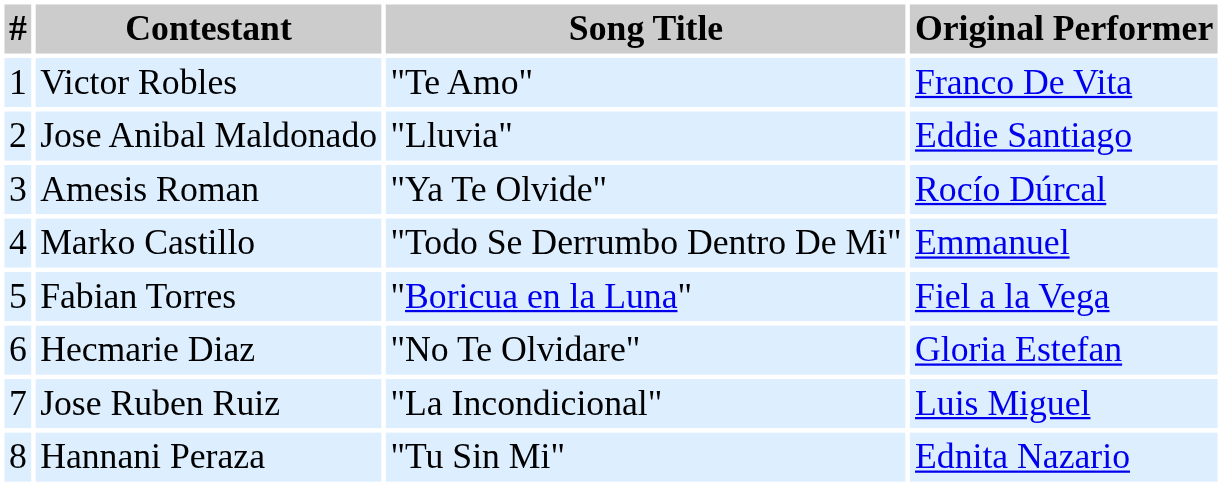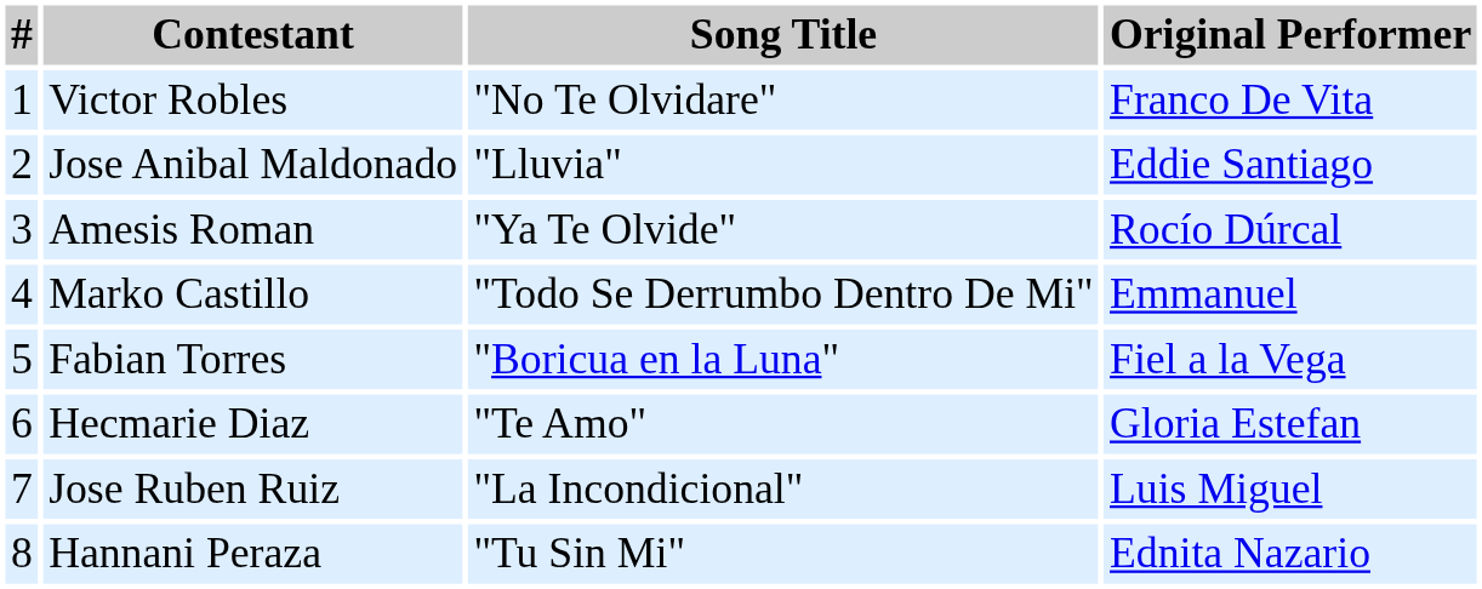Victor Robles | Song Title: "Te Amo" -> "No Te Olvidare"
Hecmarie Diaz | Song Title: "No Te Olvidare" -> "Te Amo"
